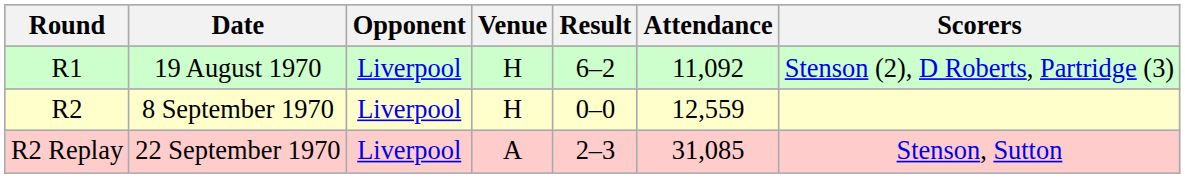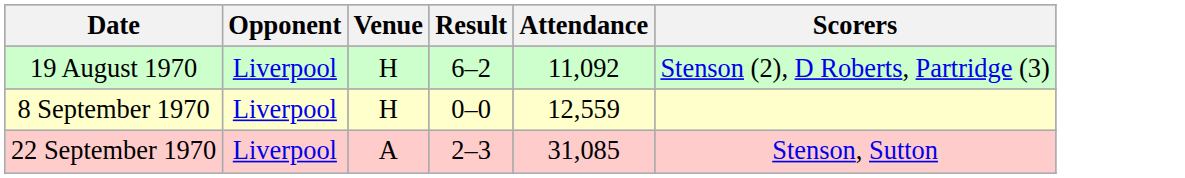- column: Round | R1 | R2 | R2 Replay
